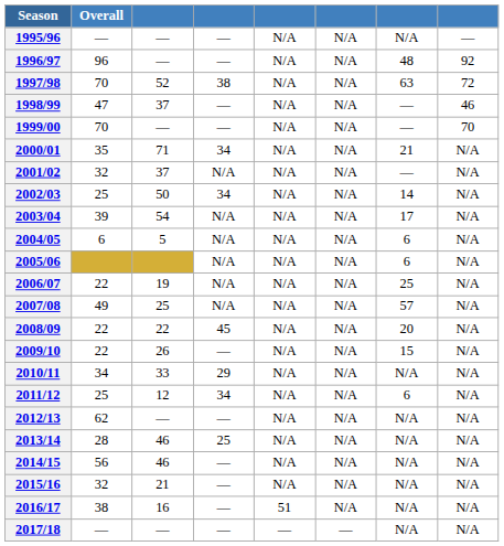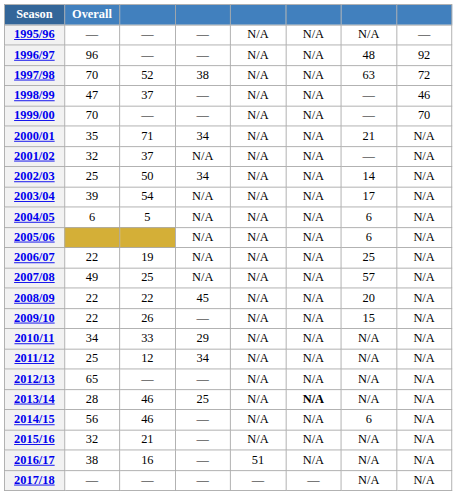2011/12 | column 7: 6 -> N/A
2012/13 | Overall: 62 -> 65
2013/14 | column 6: normal -> bold
2014/15 | column 7: N/A -> 6
